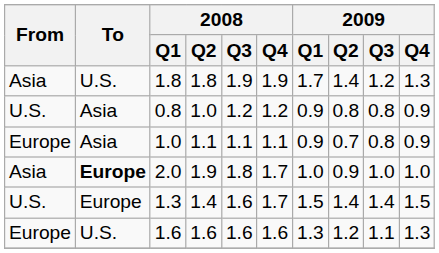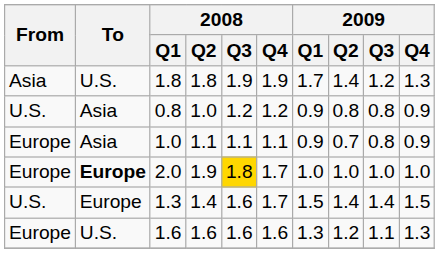2.0 | From: Asia -> Europe
2.0 | 2008 / Q3: no background -> gold background
2.0 | 2009 / Q2: 0.9 -> 1.0
